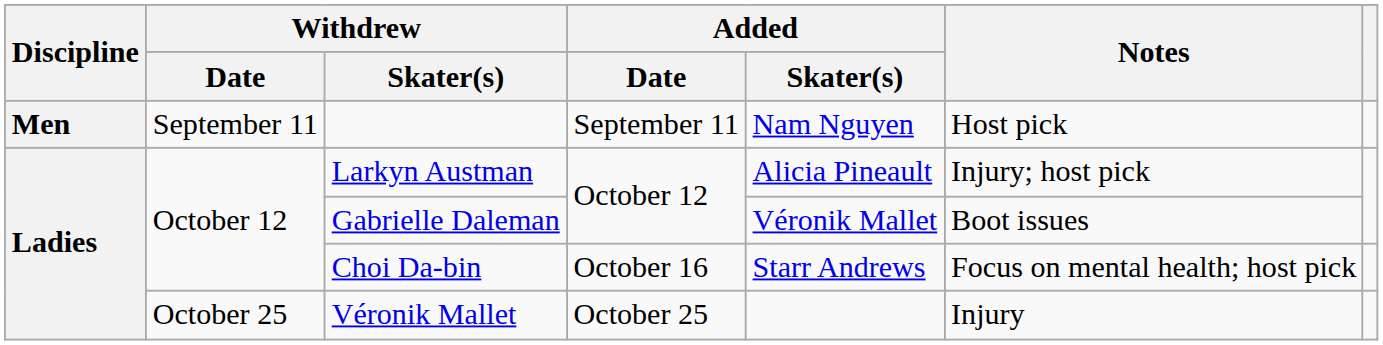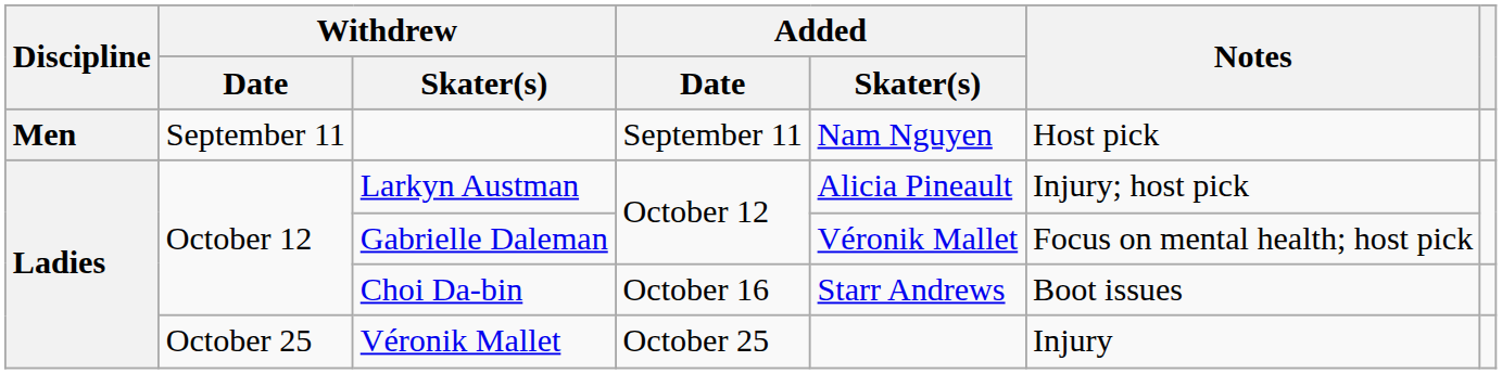Gabrielle Daleman | Notes: Boot issues -> Focus on mental health; host pick
Choi Da-bin | Notes: Focus on mental health; host pick -> Boot issues
